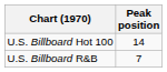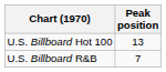U.S. Billboard Hot 100 | Peak position: 14 -> 13
